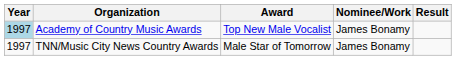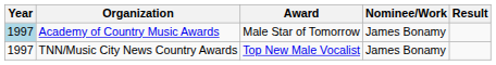Academy of Country Music Awards | Award: Top New Male Vocalist -> Male Star of Tomorrow
TNN/Music City News Country Awards | Award: Male Star of Tomorrow -> Top New Male Vocalist
